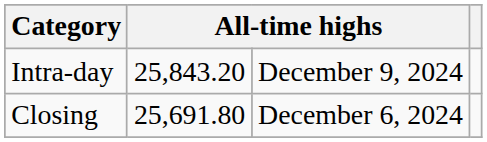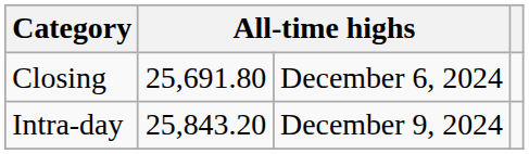rows swapped: Closing <-> Intra-day
